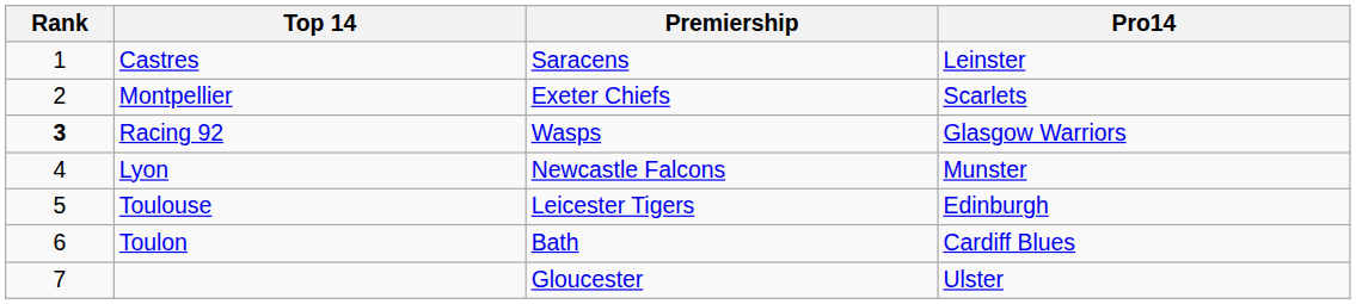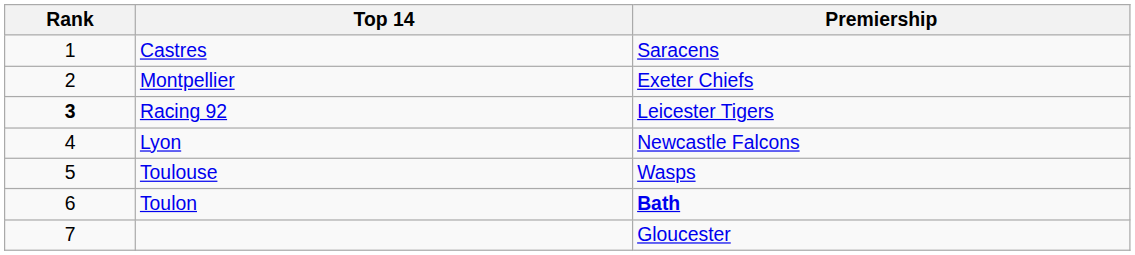- column: Pro14 | Leinster | Scarlets | Glasgow Warriors | Munster | Edinburgh | Cardiff Blues | Ulster
Racing 92 | Premiership: Wasps -> Leicester Tigers
Toulouse | Premiership: Leicester Tigers -> Wasps
Toulon | Premiership: normal -> bold
